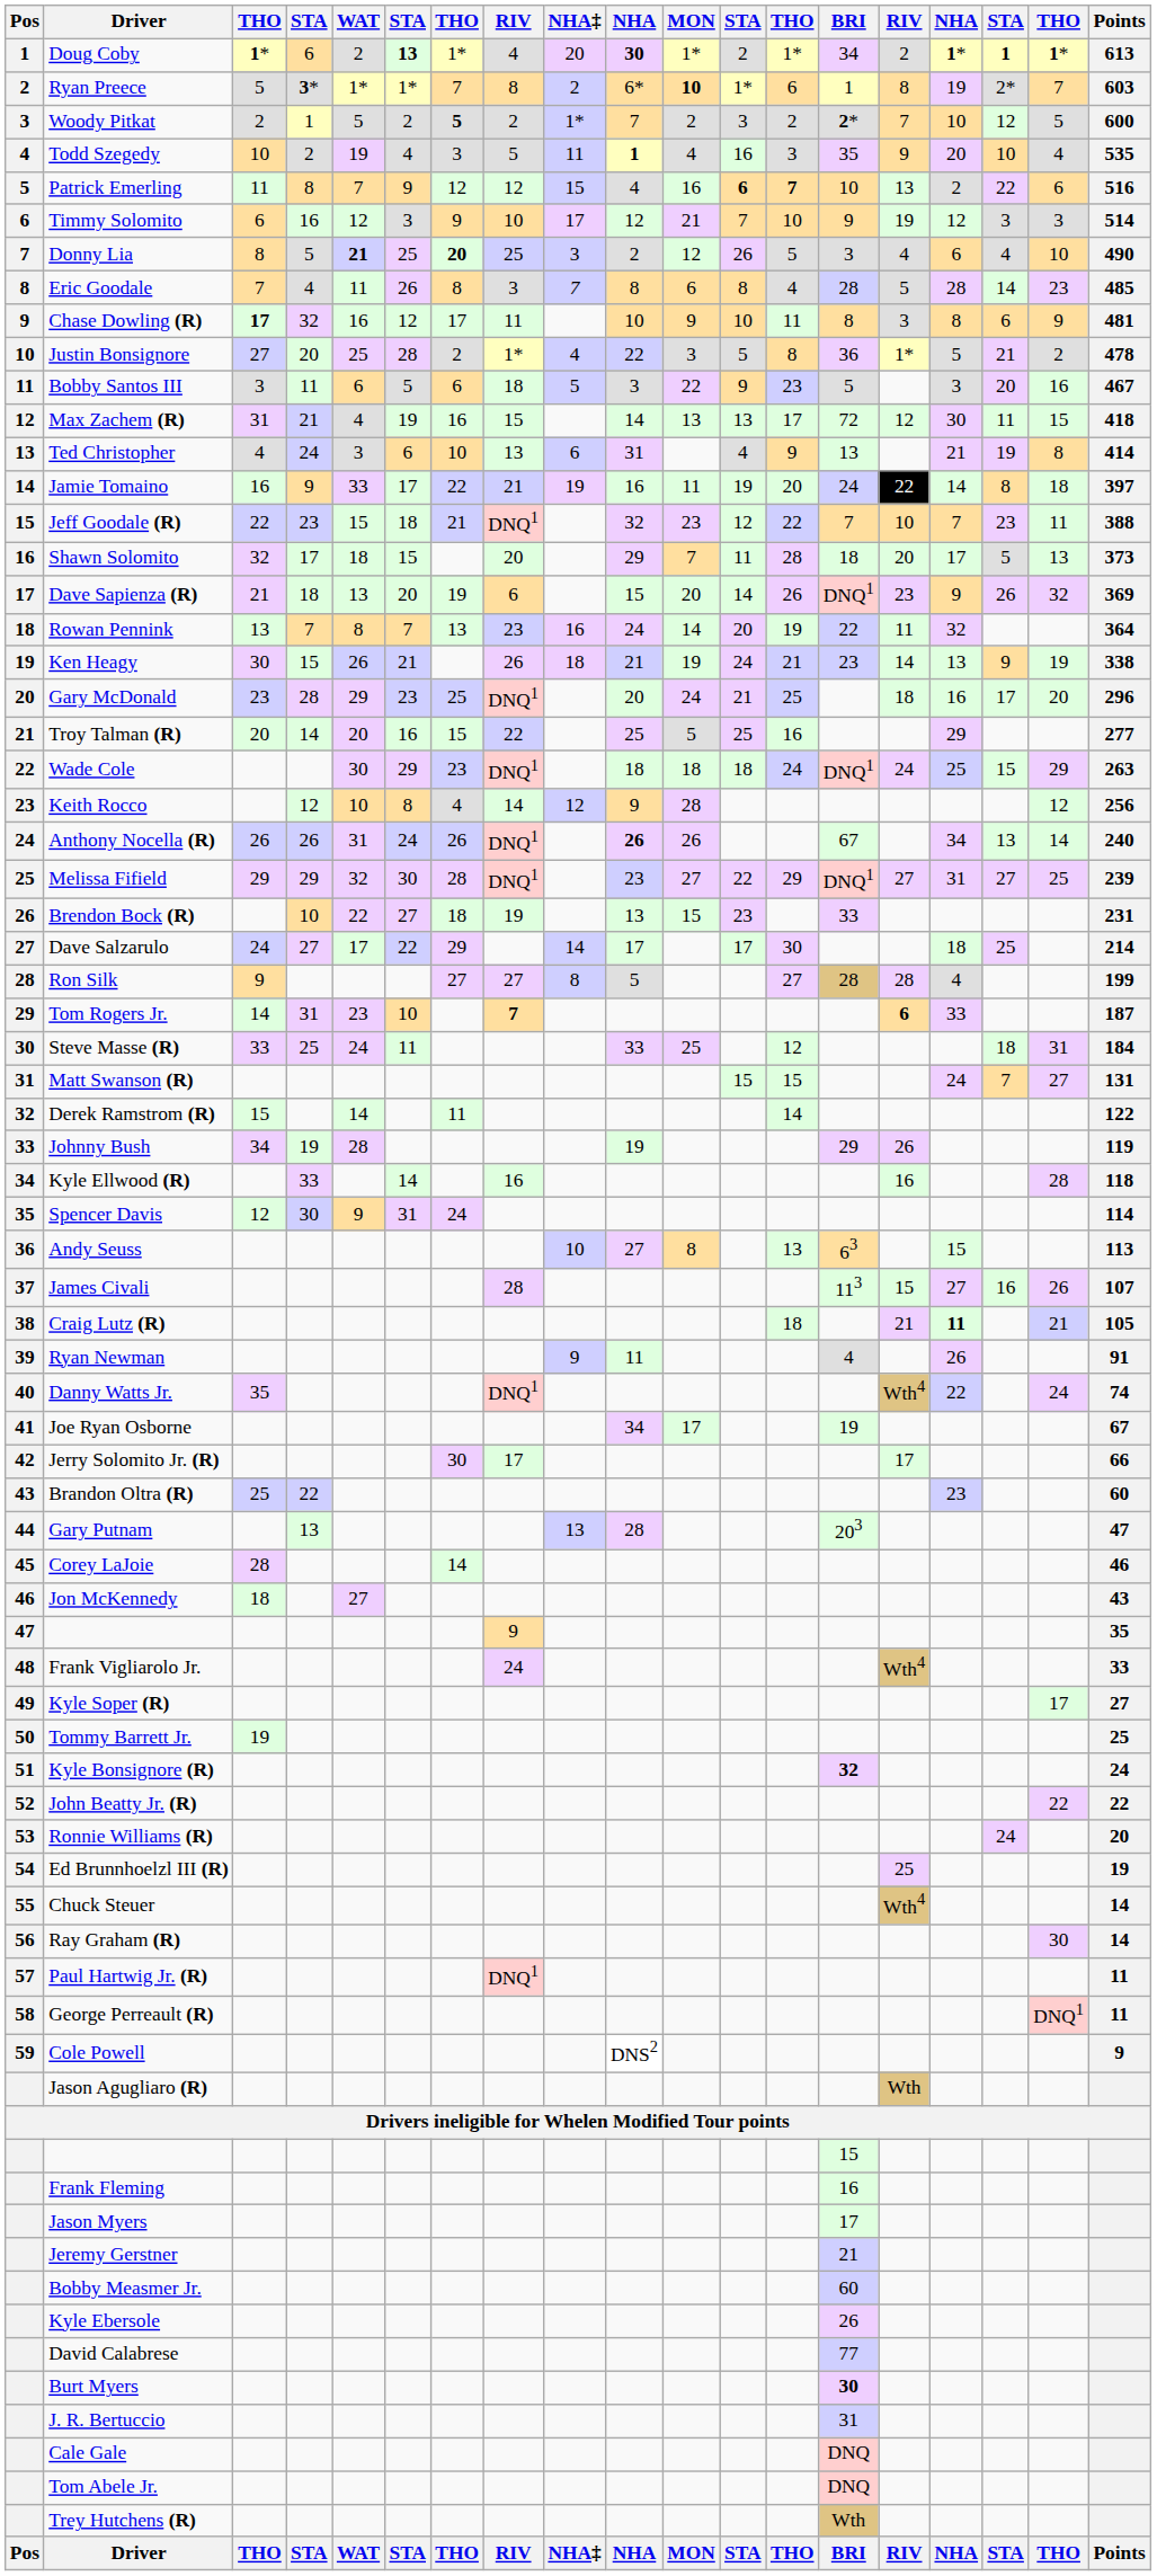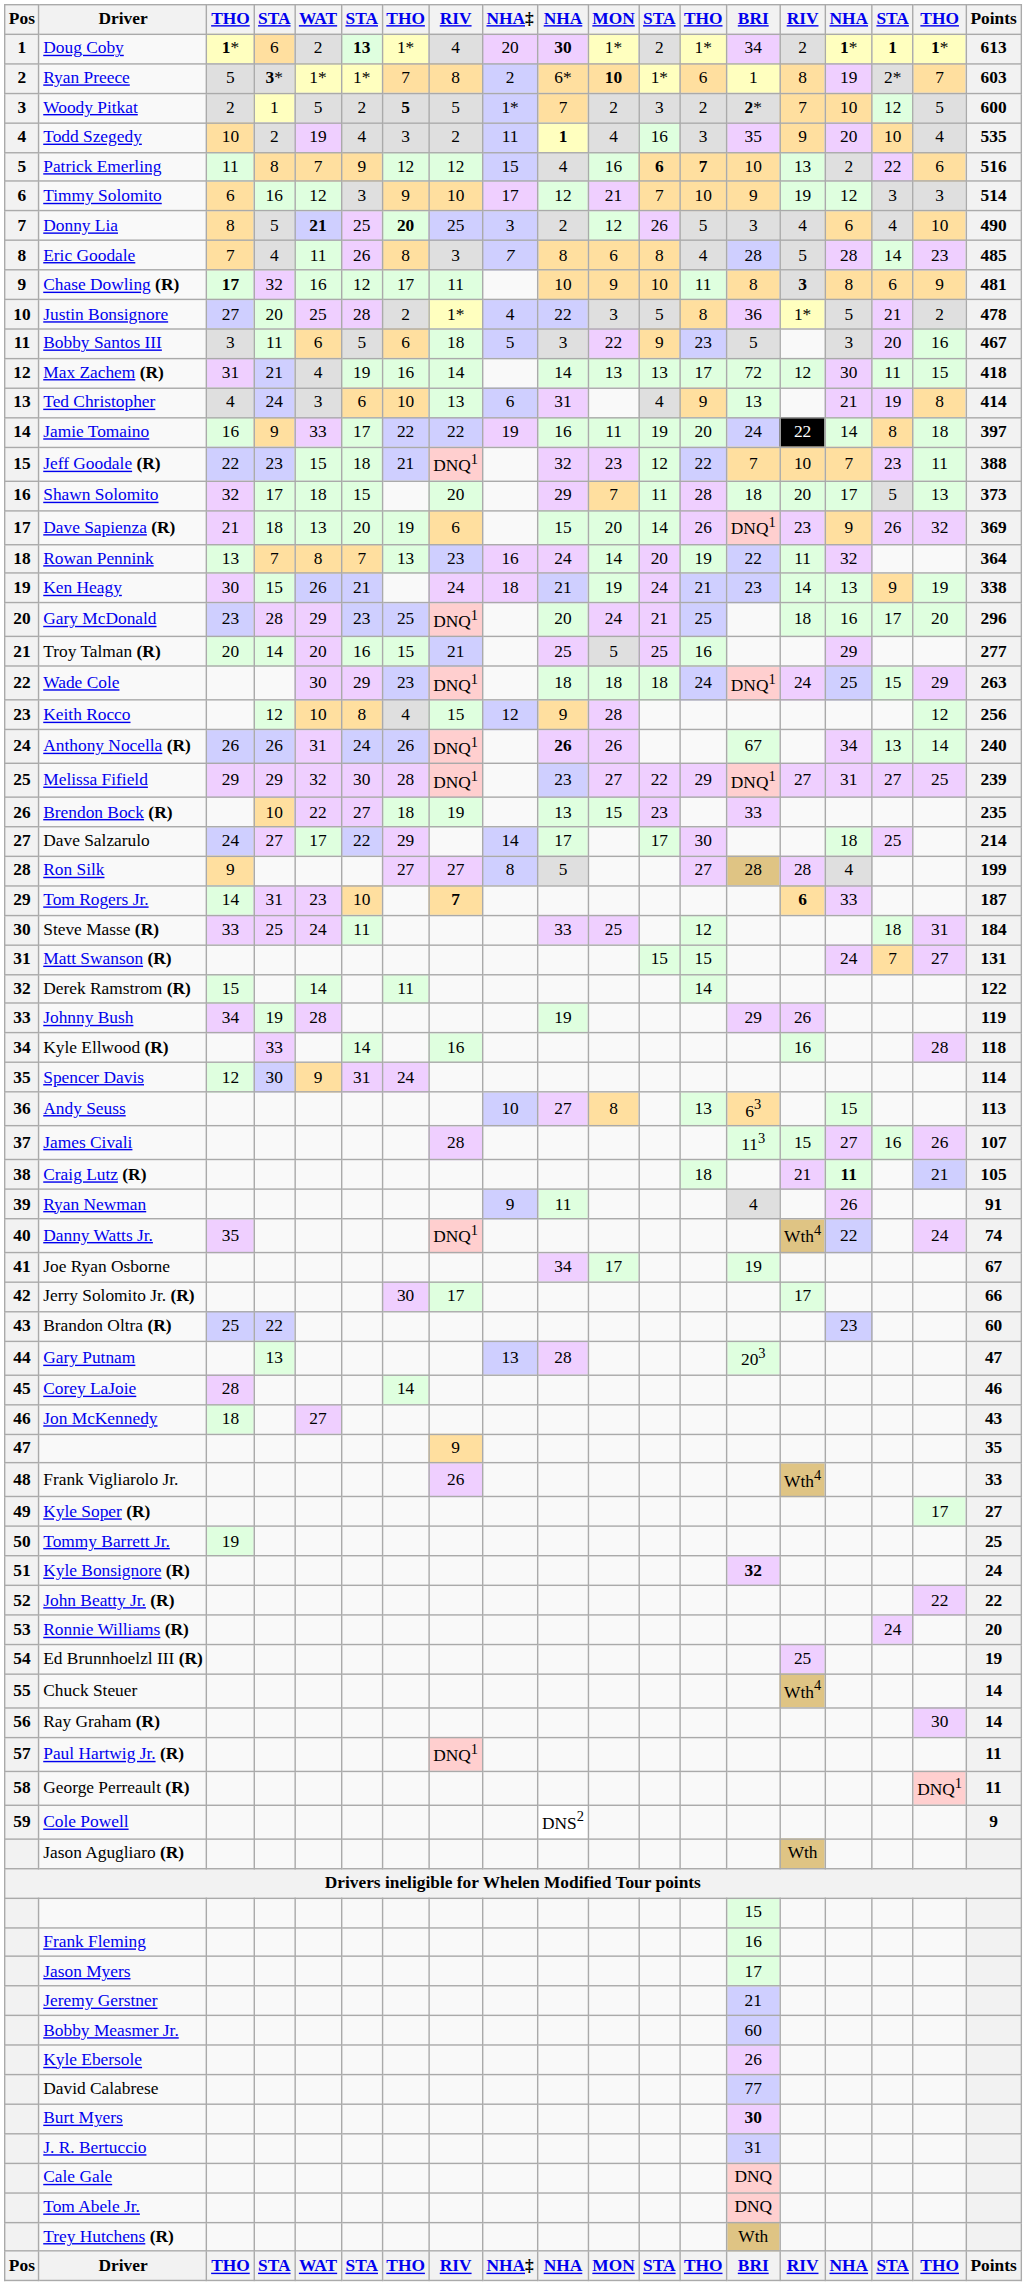Woody Pitkat | column 8: 2 -> 5
Todd Szegedy | column 8: 5 -> 2
Chase Dowling (R) | column 15: normal -> bold
Max Zachem (R) | column 8: 15 -> 14
Jamie Tomaino | column 8: 21 -> 22
Ken Heagy | column 8: 26 -> 24
Troy Talman (R) | column 8: 22 -> 21
Keith Rocco | column 8: 14 -> 15
Brendon Bock (R) | Points: 231 -> 235
Frank Vigliarolo Jr. | column 8: 24 -> 26
